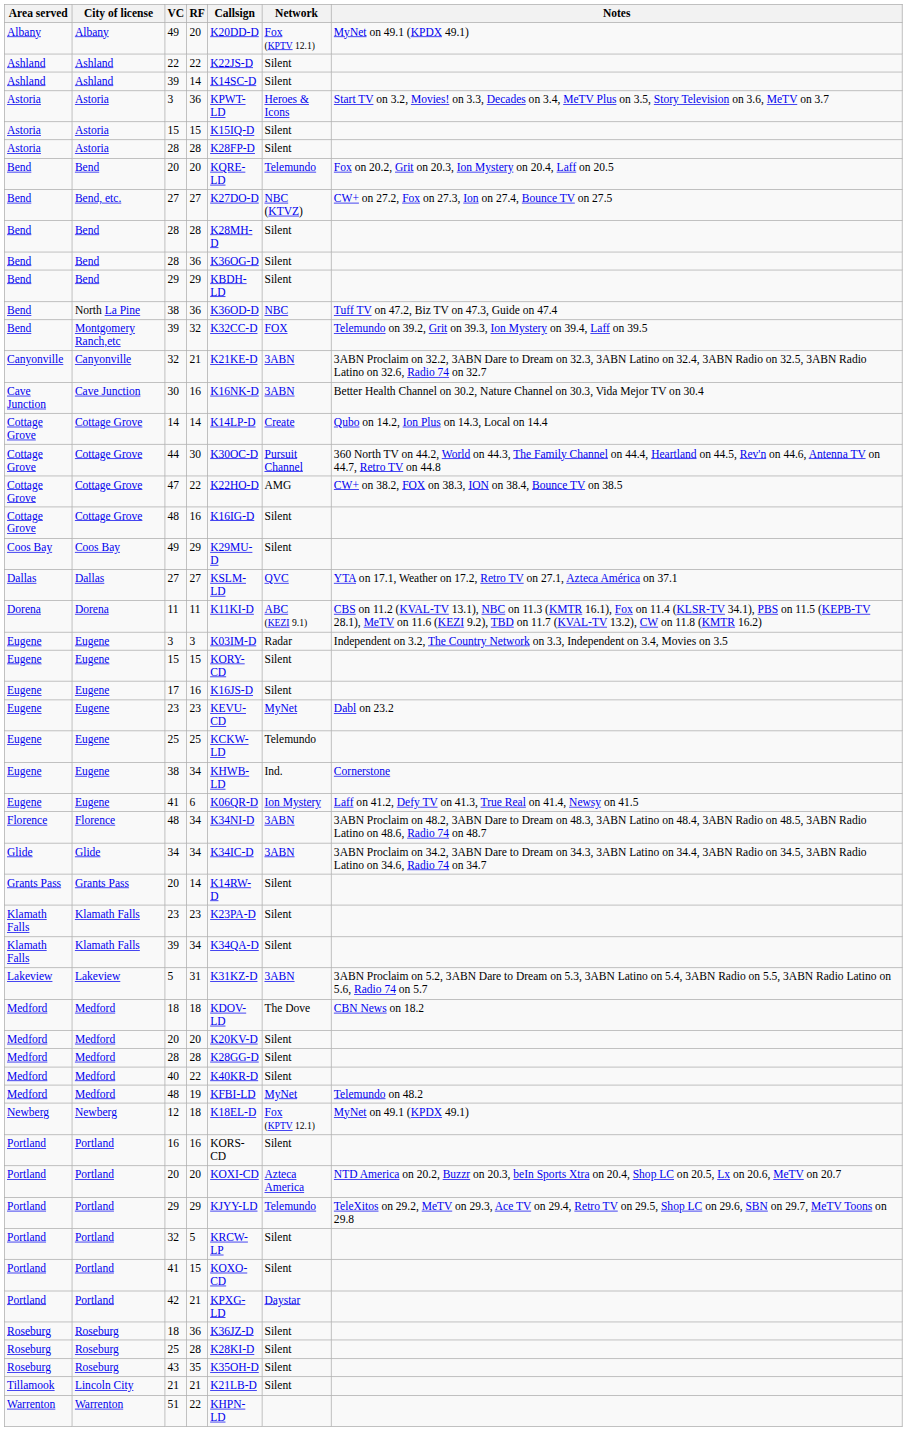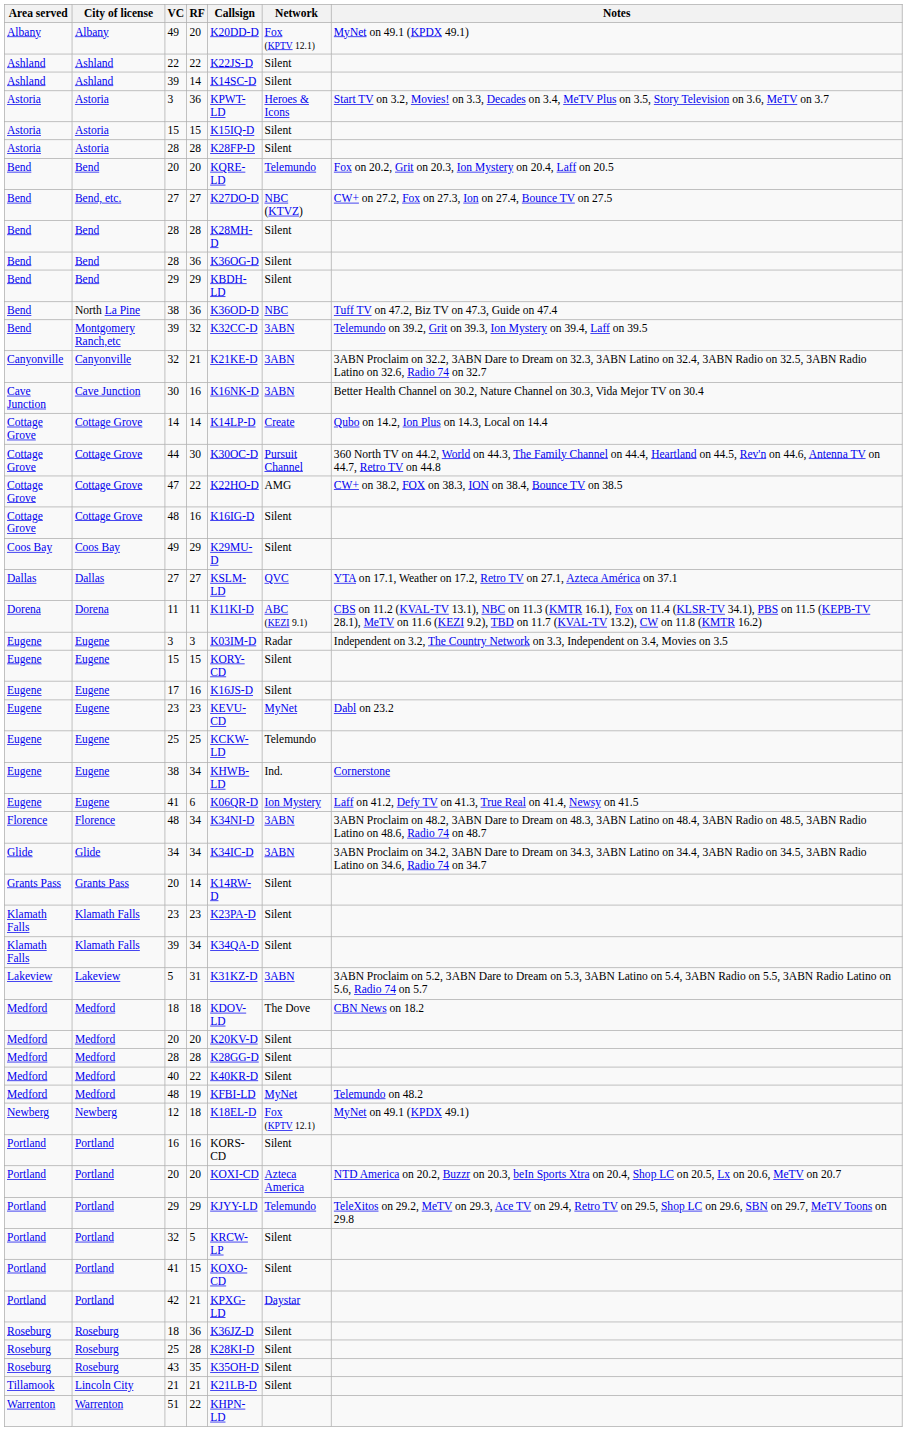Montgomery Ranch,etc / 39 | Network: FOX -> 3ABN
